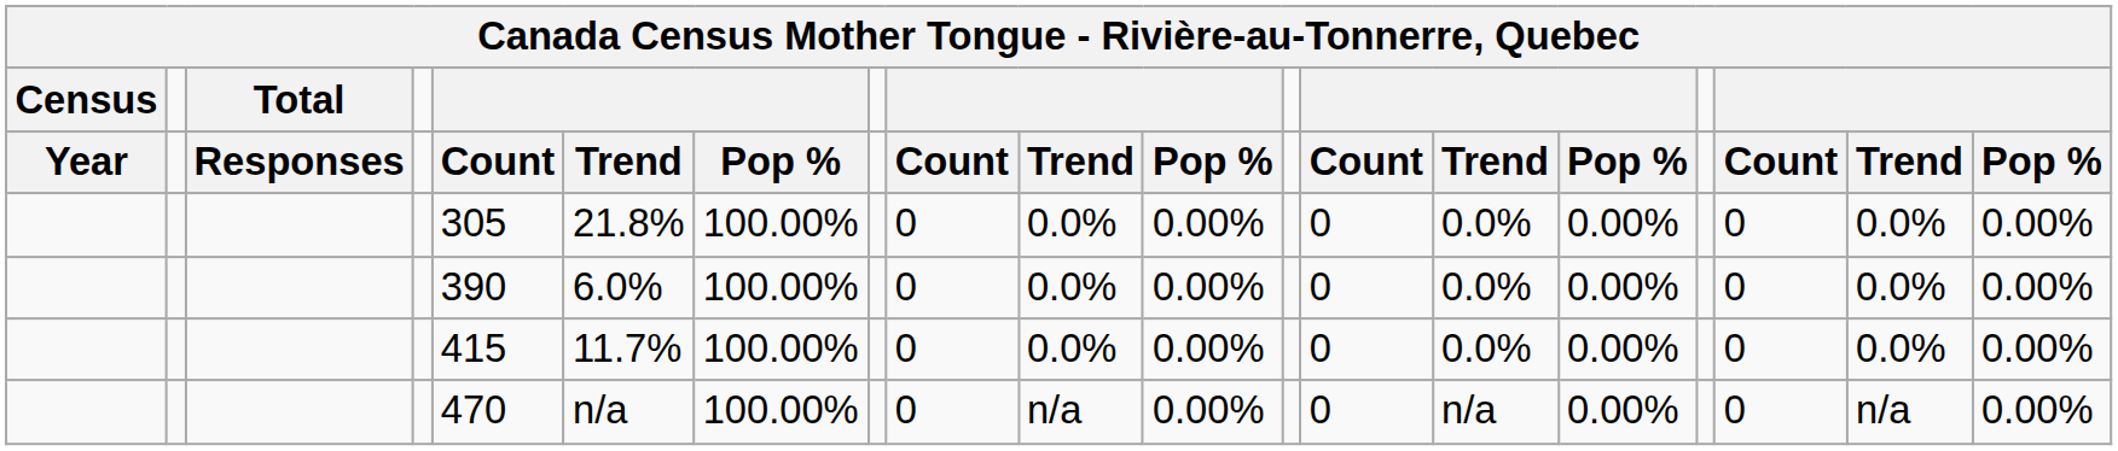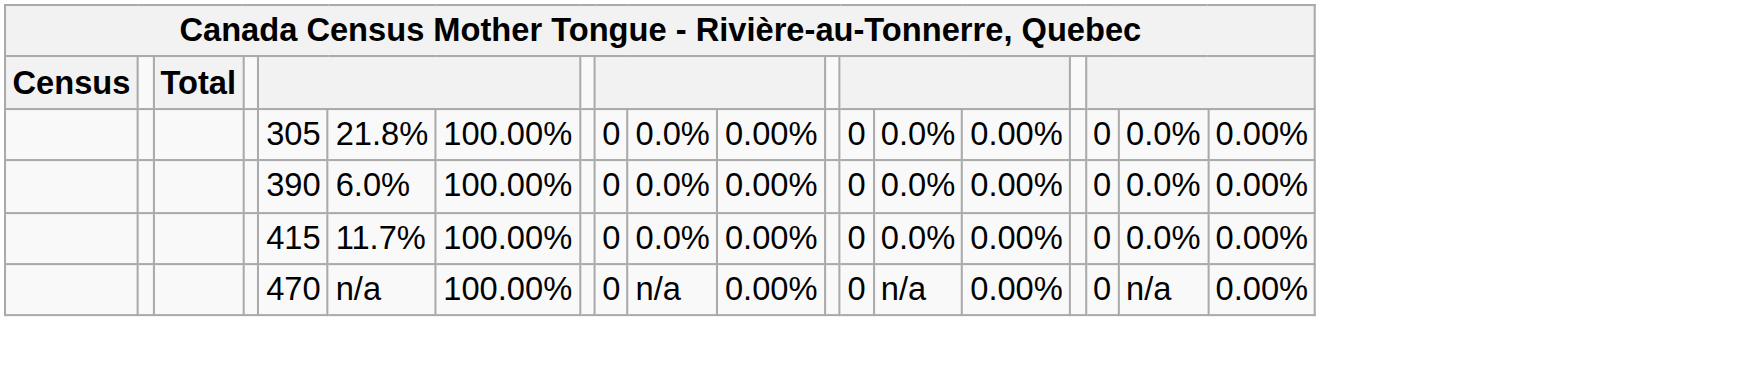- row: Year | Responses | Count | Trend | Pop % | Count | Trend | Pop % | Count | Trend | Pop % | Count | Trend | Pop %
